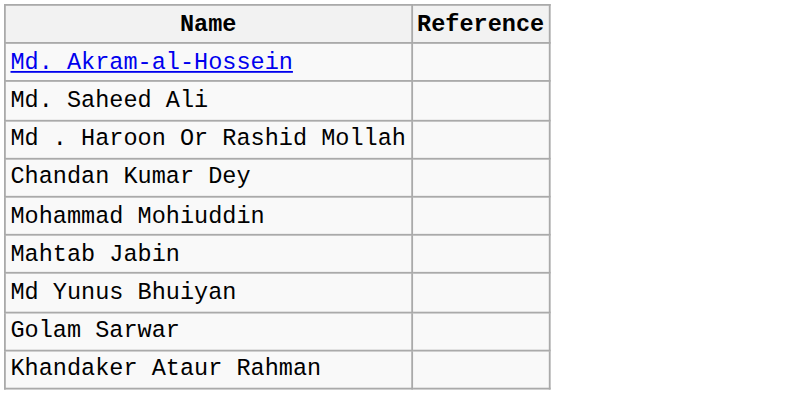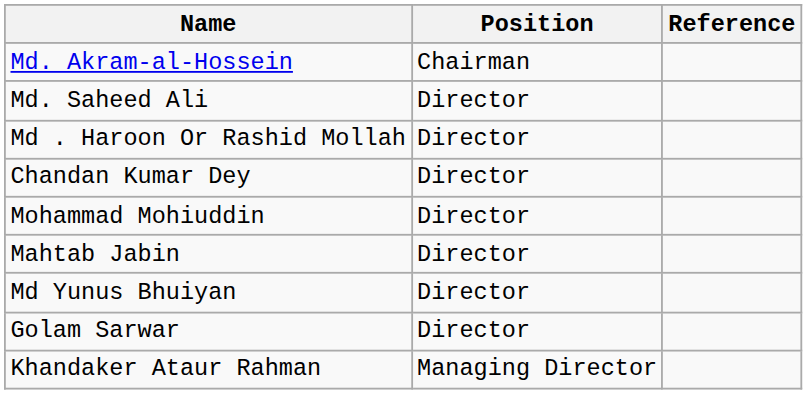+ column: Position | Chairman | Director | Director | Director | Director | Director | Director | Director | Managing Director
